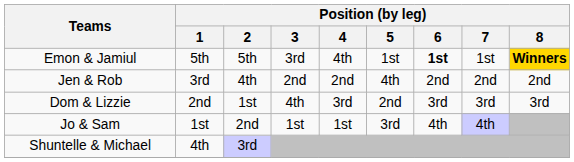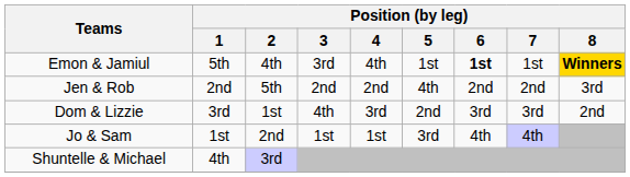Emon & Jamiul | Position (by leg) / 2: 5th -> 4th
Jen & Rob | Position (by leg) / 1: 3rd -> 2nd
Jen & Rob | Position (by leg) / 2: 4th -> 5th
Jen & Rob | Position (by leg) / 8: 2nd -> 3rd
Dom & Lizzie | Position (by leg) / 1: 2nd -> 3rd
Dom & Lizzie | Position (by leg) / 8: 3rd -> 2nd
